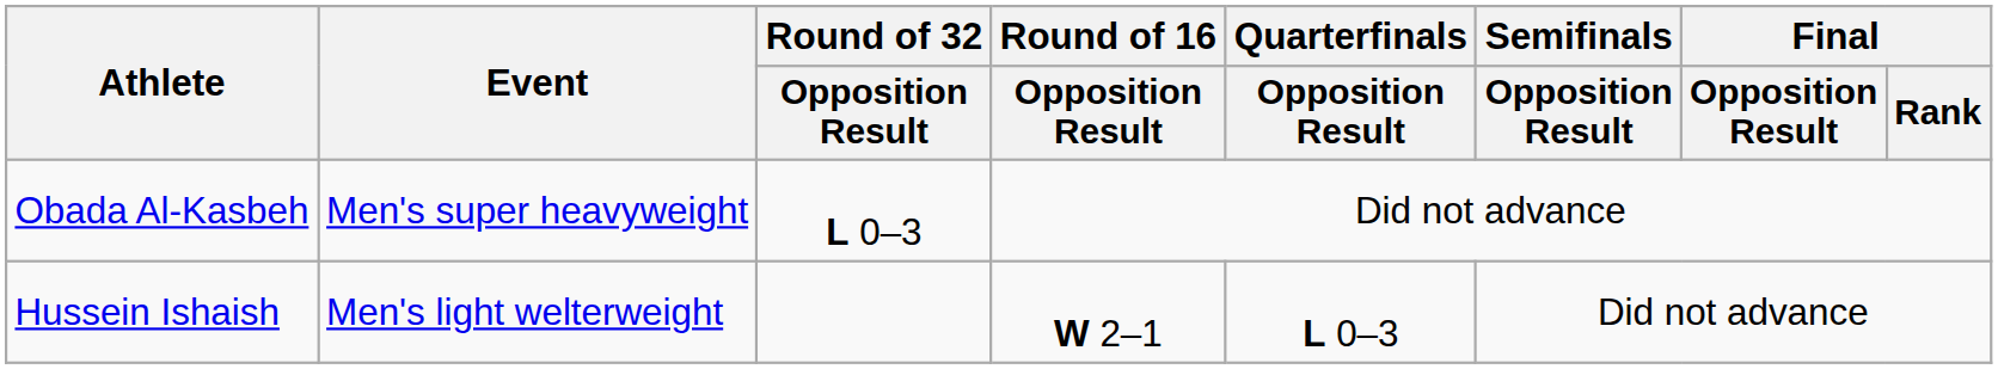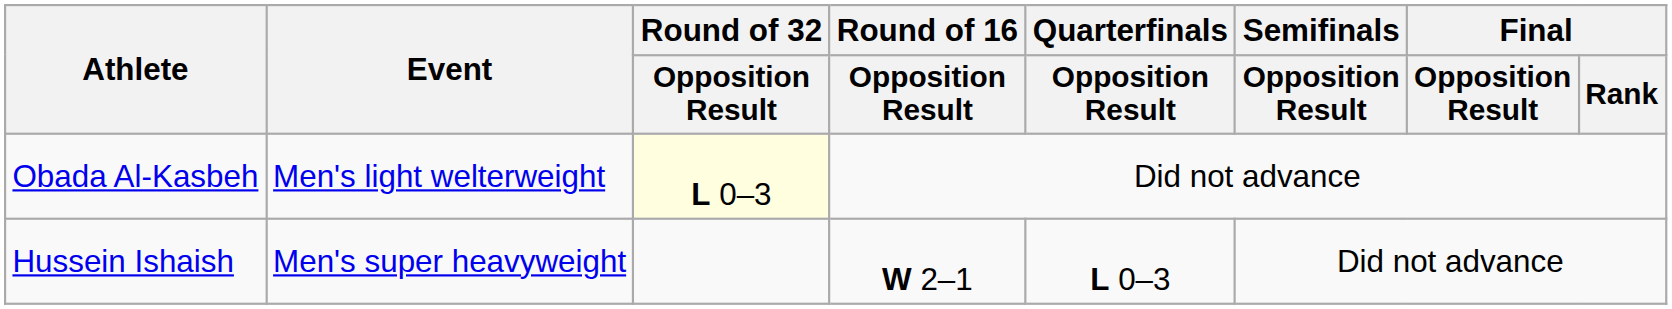Obada Al-Kasbeh | Event: Men's super heavyweight -> Men's light welterweight
Obada Al-Kasbeh | Round of 32 / Opposition Result: no background -> lightyellow background
Hussein Ishaish | Event: Men's light welterweight -> Men's super heavyweight
